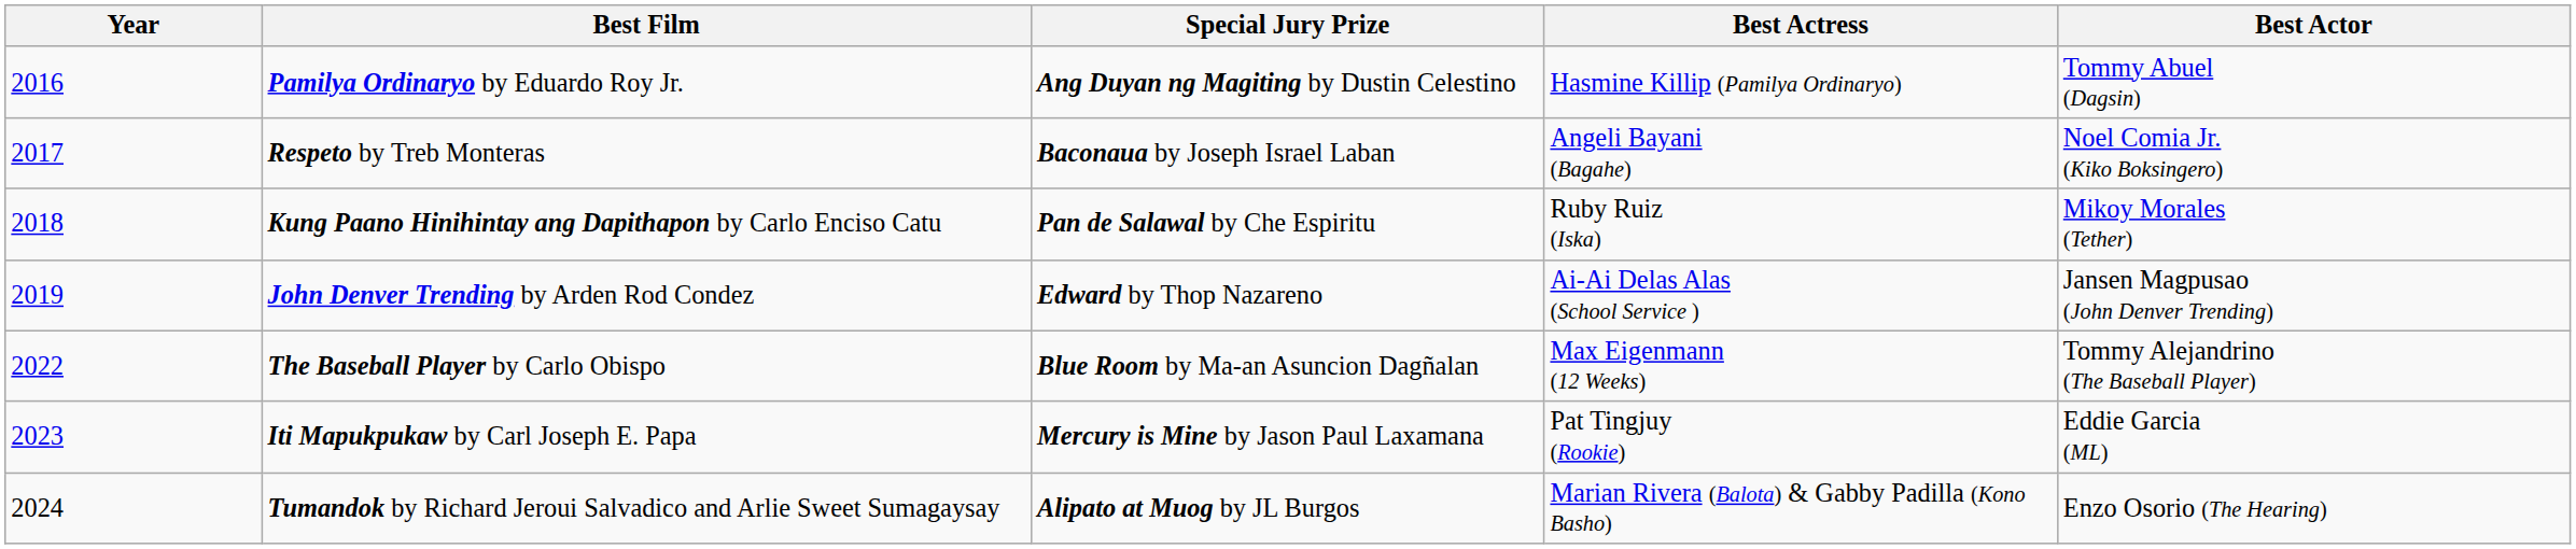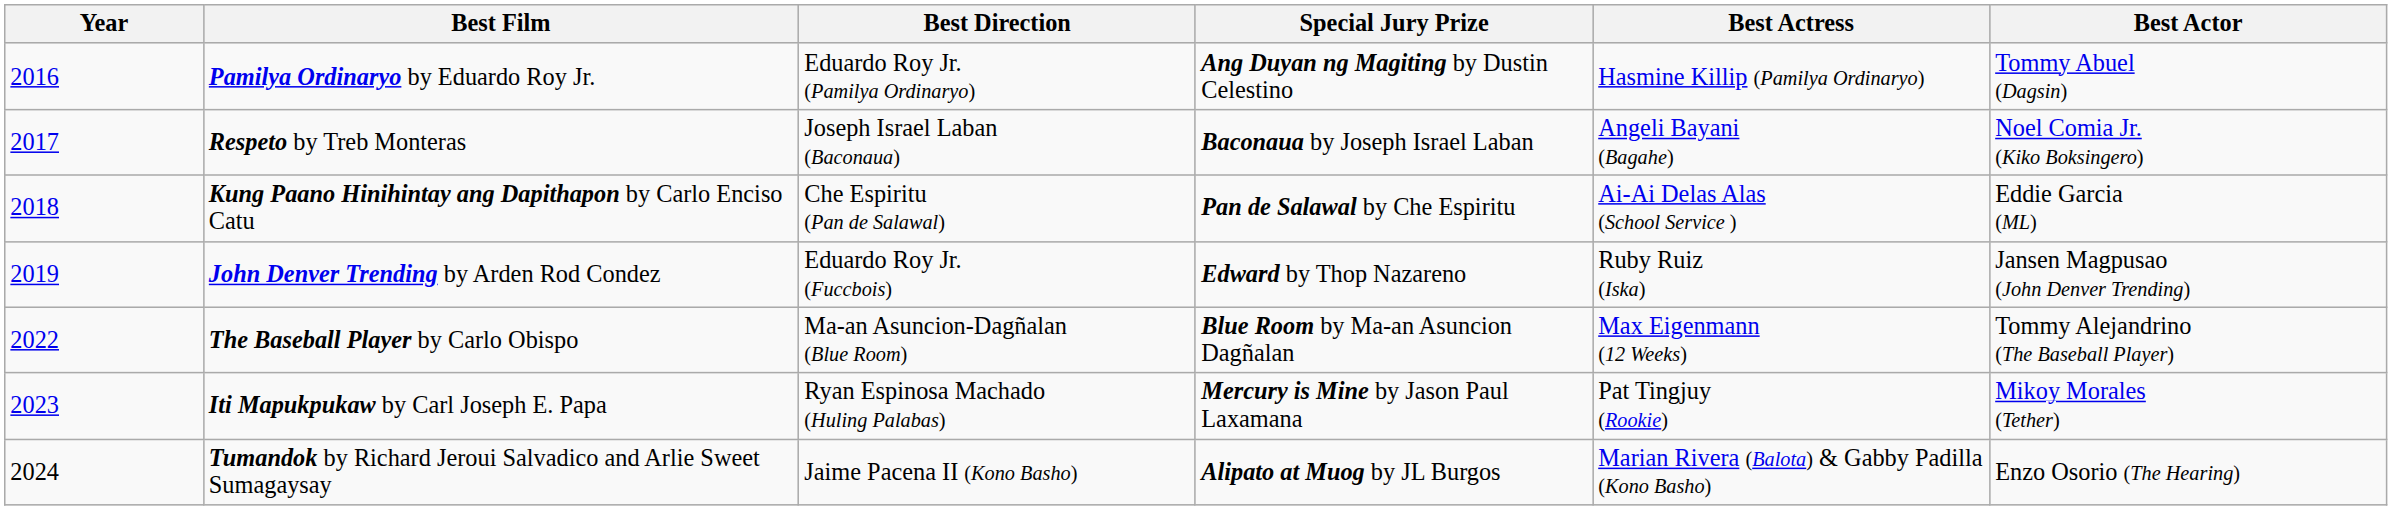+ column: Best Direction | Eduardo Roy Jr. (Pamilya Ordinaryo) | Joseph Israel Laban (Baconaua) | Che Espiritu (Pan de Salawal) | Eduardo Roy Jr. (Fuccbois) | Ma-an Asuncion-Dagñalan (Blue Room) | Ryan Espinosa Machado (Huling Palabas) | Jaime Pacena II (Kono Basho)
Kung Paano Hinihintay ang Dapithapon by Carlo Enciso Catu | Best Actress: Ruby Ruiz (Iska) -> Ai-Ai Delas Alas (School Service )
Kung Paano Hinihintay ang Dapithapon by Carlo Enciso Catu | Best Actor: Mikoy Morales (Tether) -> Eddie Garcia (ML)
John Denver Trending by Arden Rod Condez | Best Actress: Ai-Ai Delas Alas (School Service ) -> Ruby Ruiz (Iska)
Iti Mapukpukaw by Carl Joseph E. Papa | Best Actor: Eddie Garcia (ML) -> Mikoy Morales (Tether)
